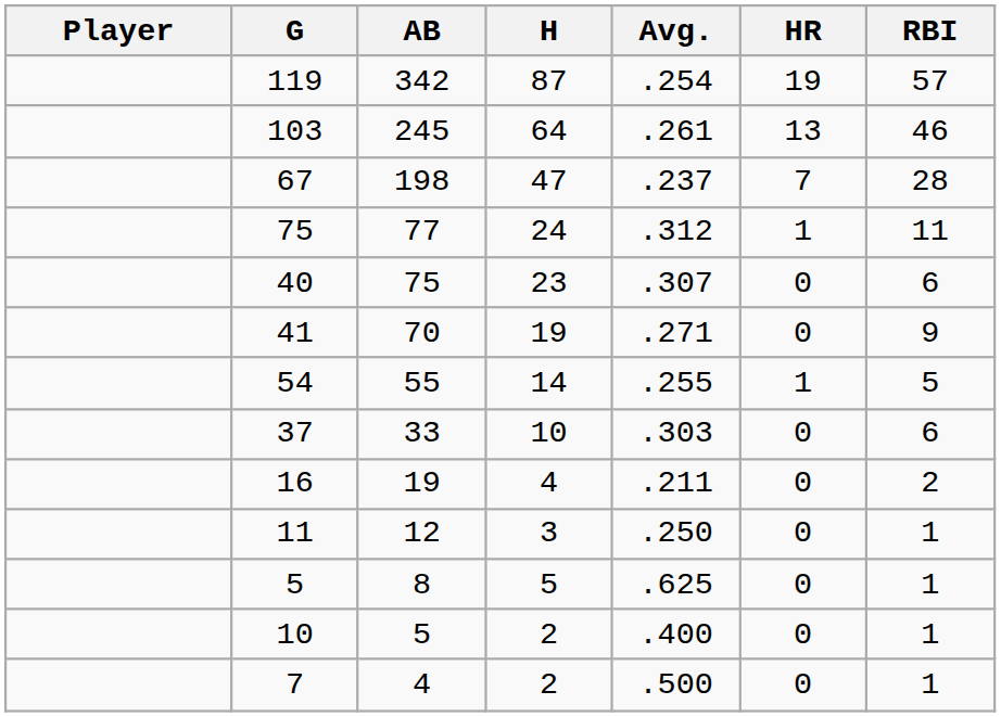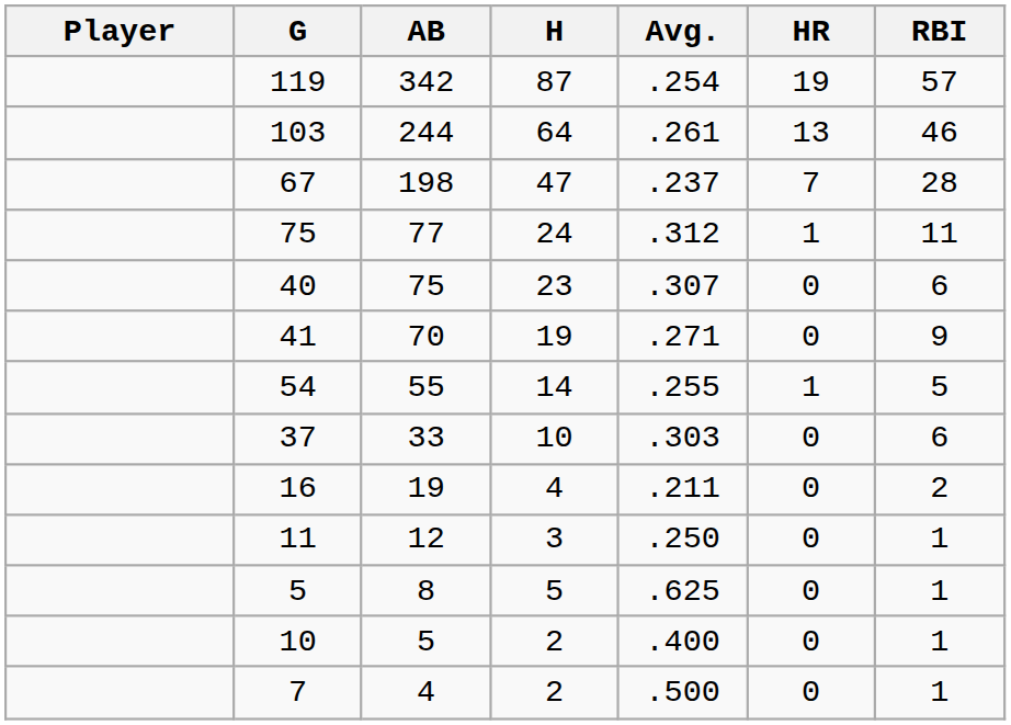103 | AB: 245 -> 244
